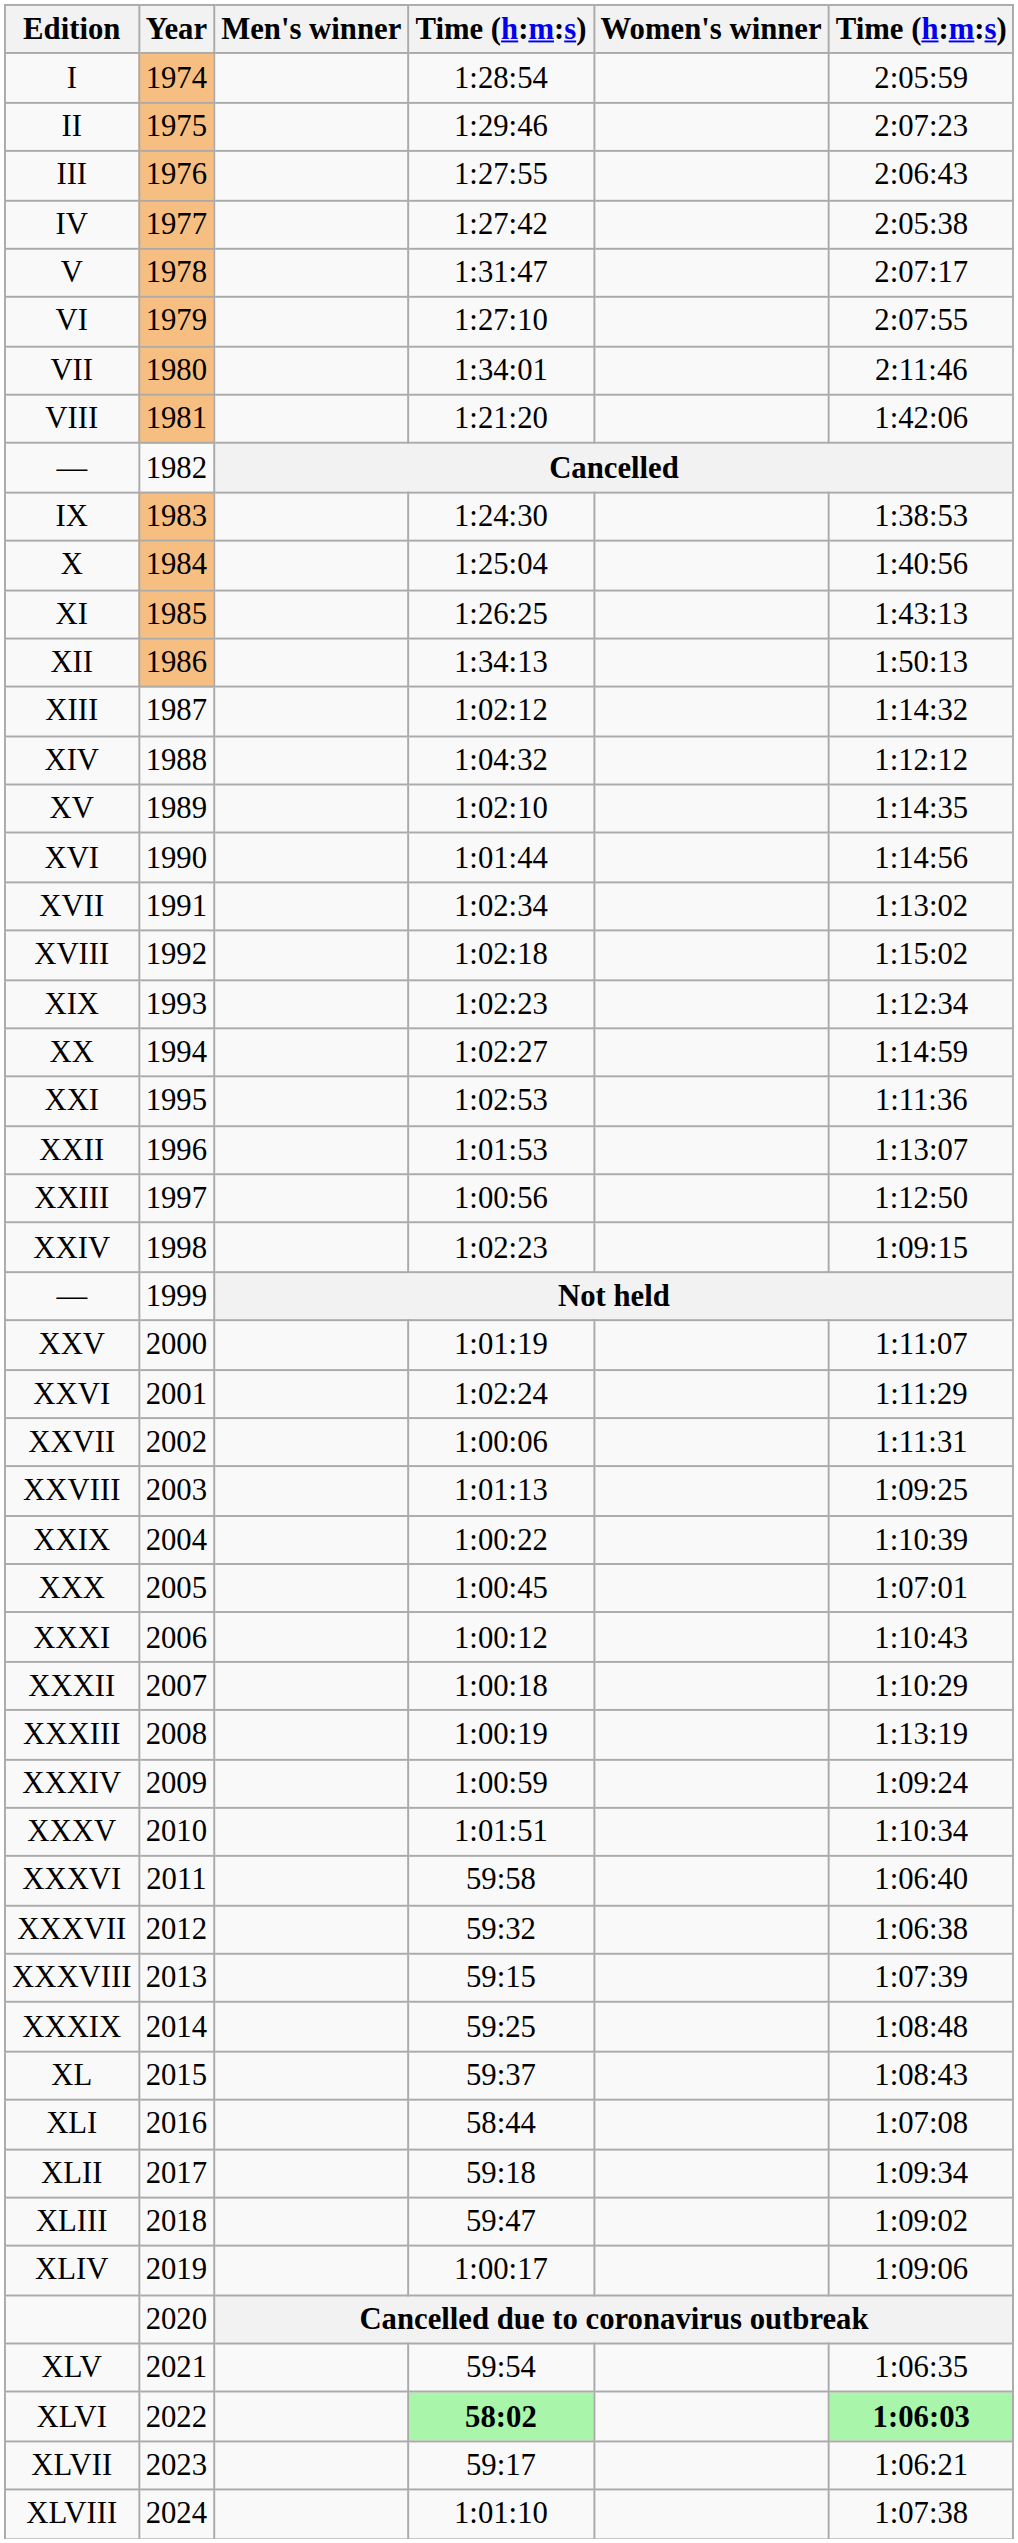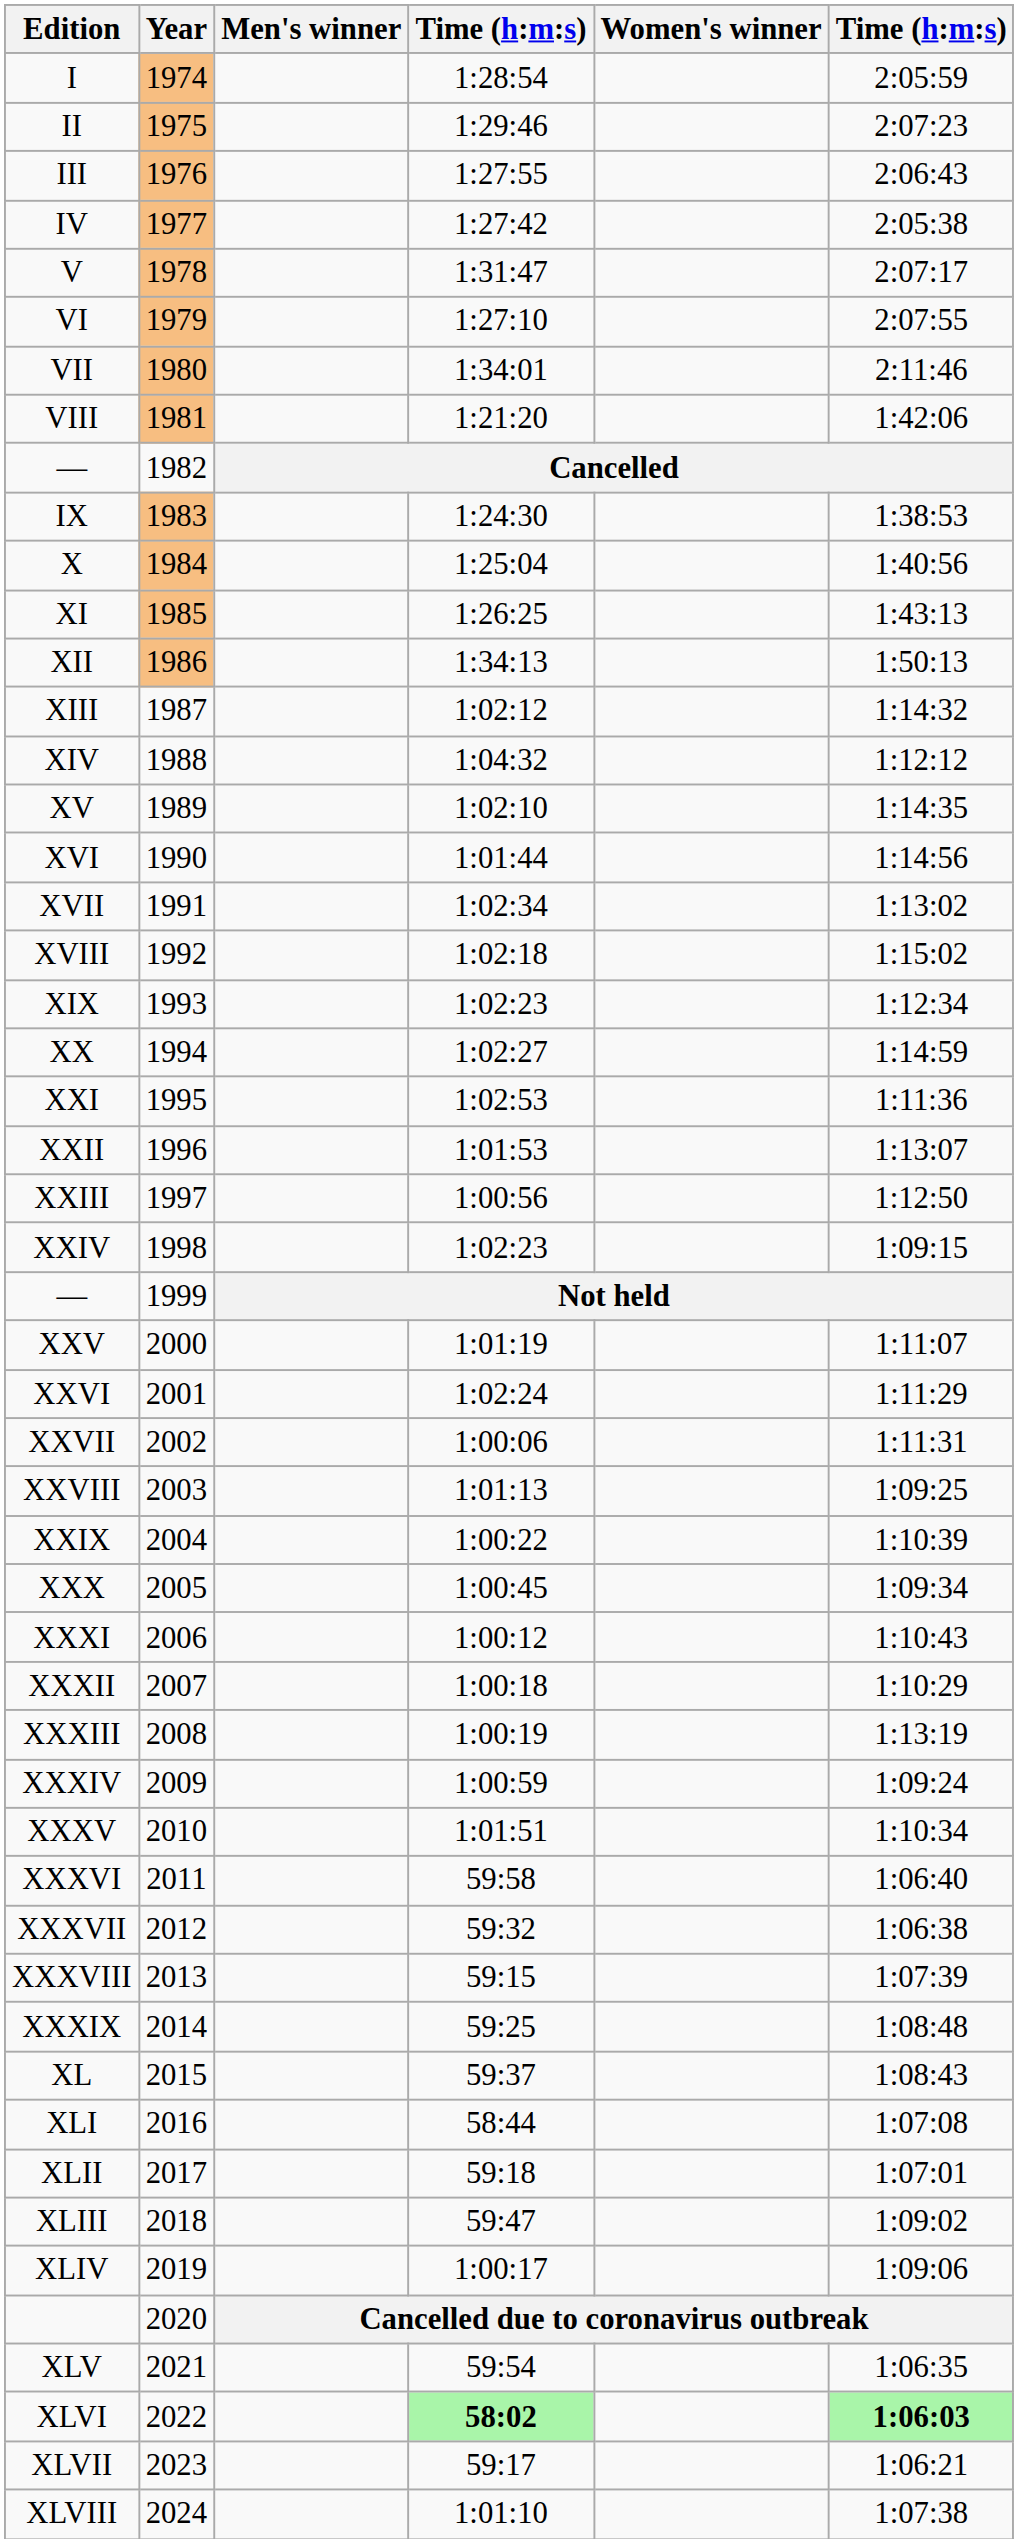XXX | column 6: 1:07:01 -> 1:09:34
XLII | column 6: 1:09:34 -> 1:07:01
